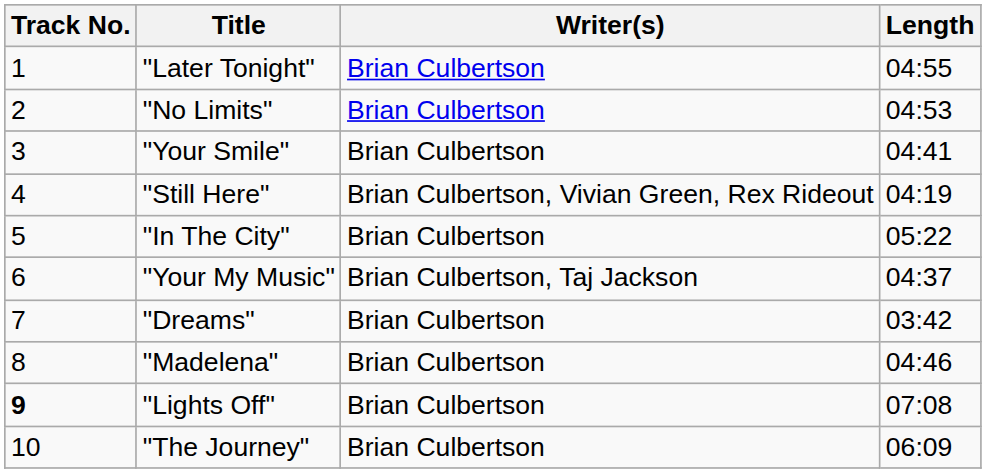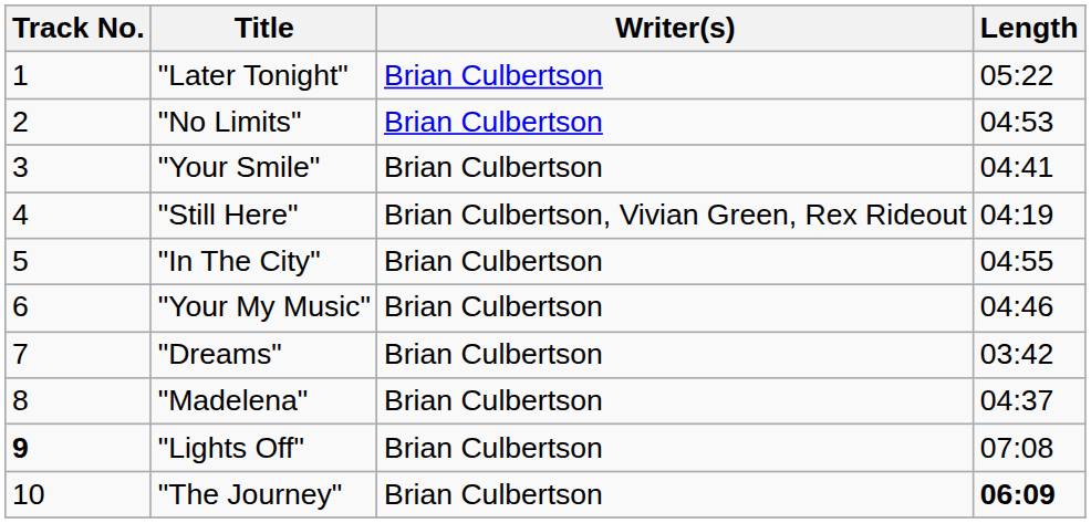"Later Tonight" | Length: 04:55 -> 05:22
"In The City" | Length: 05:22 -> 04:55
"Your My Music" | Writer(s): Brian Culbertson, Taj Jackson -> Brian Culbertson
"Your My Music" | Length: 04:37 -> 04:46
"Madelena" | Length: 04:46 -> 04:37
"The Journey" | Length: normal -> bold
